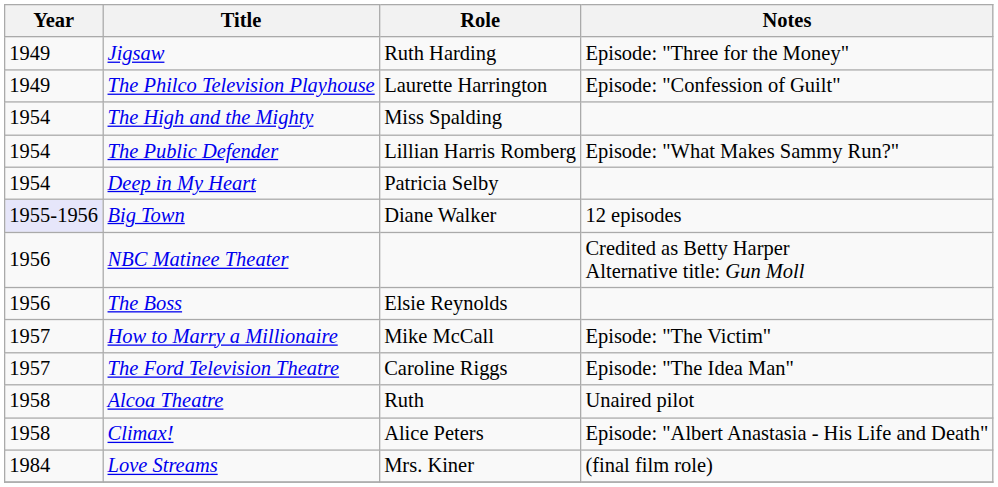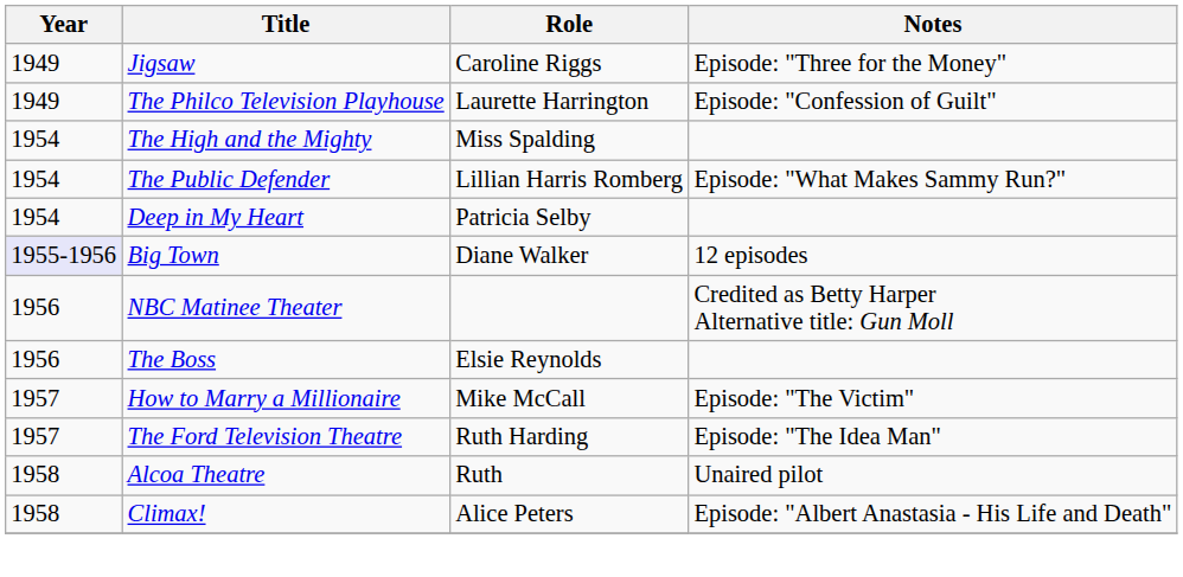Jigsaw | Role: Ruth Harding -> Caroline Riggs
The Ford Television Theatre | Role: Caroline Riggs -> Ruth Harding
- row: 1984 | Love Streams | Mrs. Kiner | (final film role)
